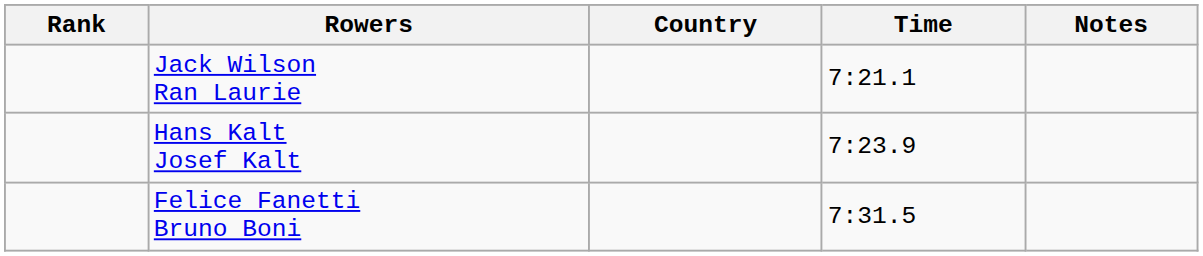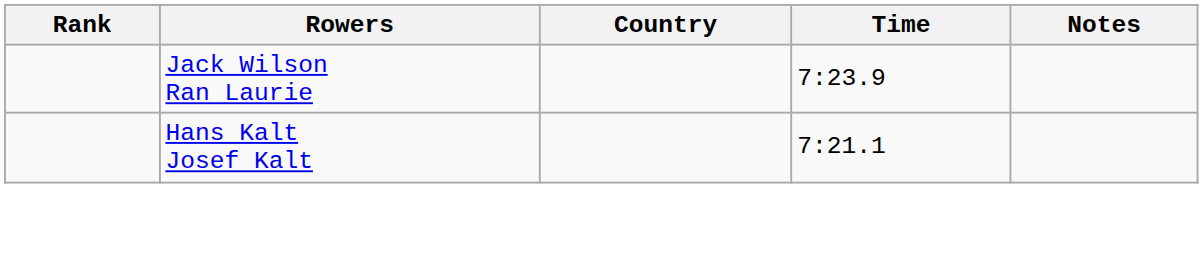Jack Wilson Ran Laurie | Time: 7:21.1 -> 7:23.9
Hans Kalt Josef Kalt | Time: 7:23.9 -> 7:21.1
- row: Felice Fanetti Bruno Boni | 7:31.5
